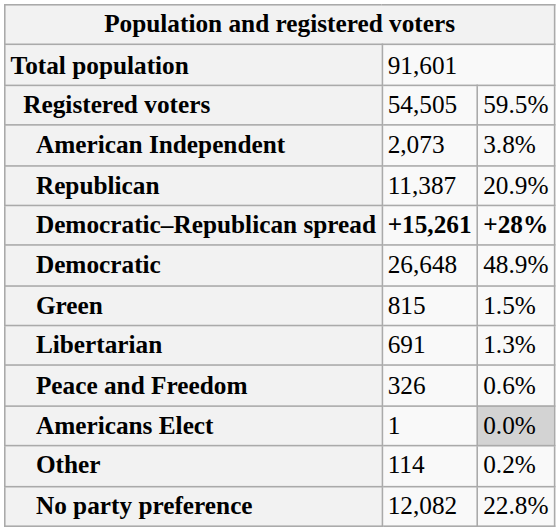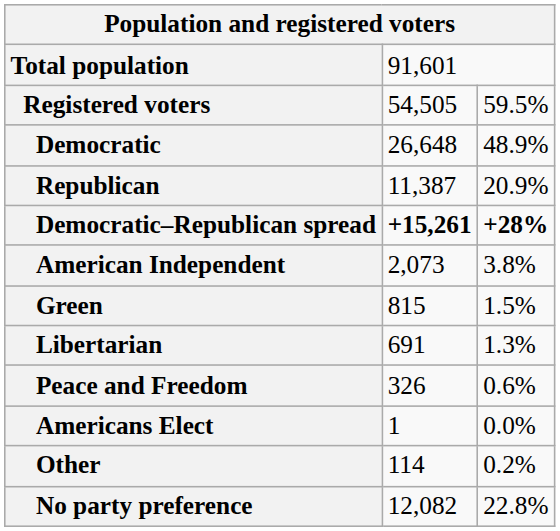rows swapped: Democratic <-> American Independent
Americans Elect | column 3: lightgrey background -> no background
